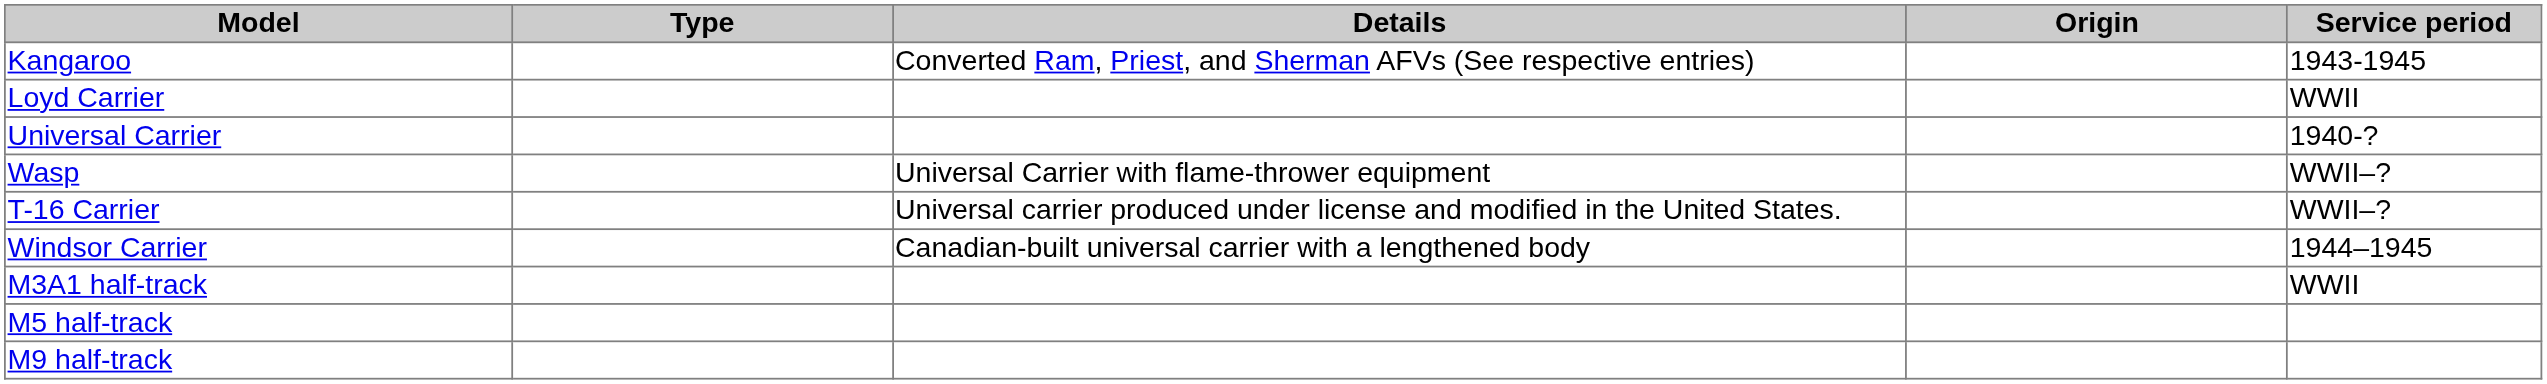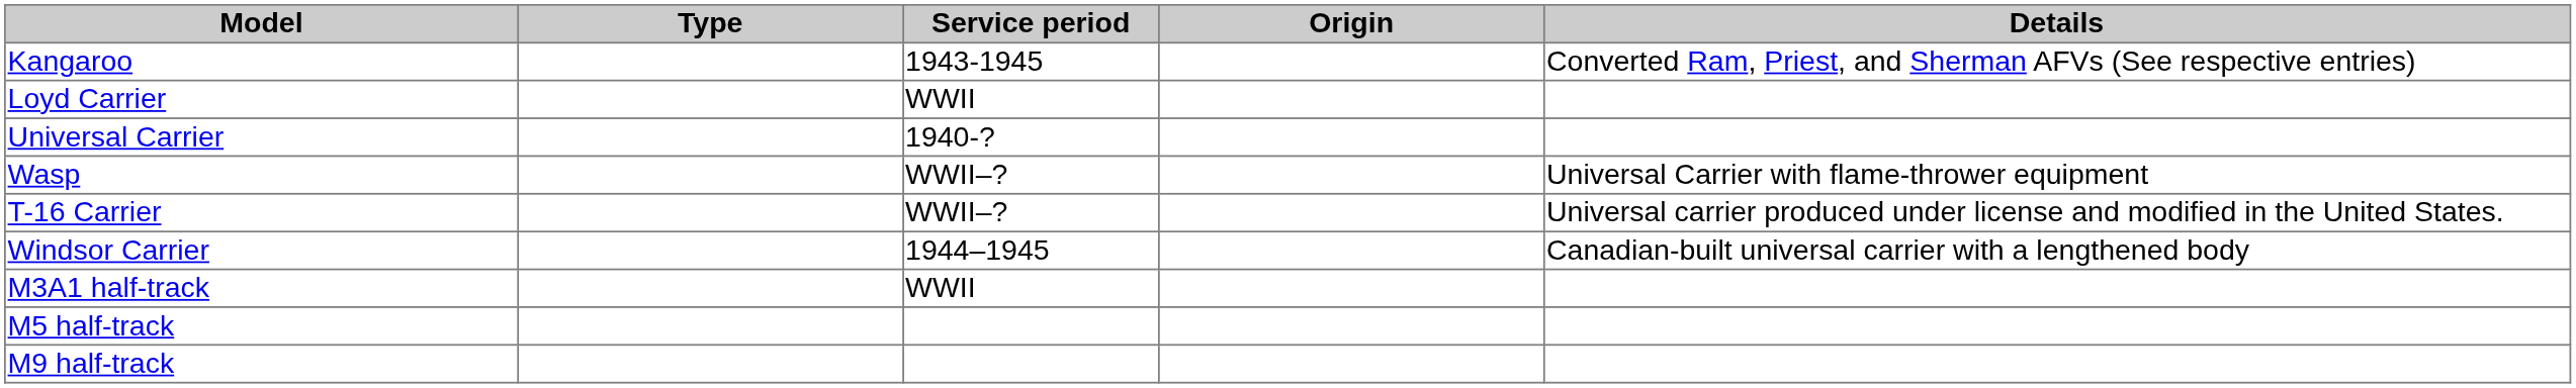columns swapped: Service period <-> Details
